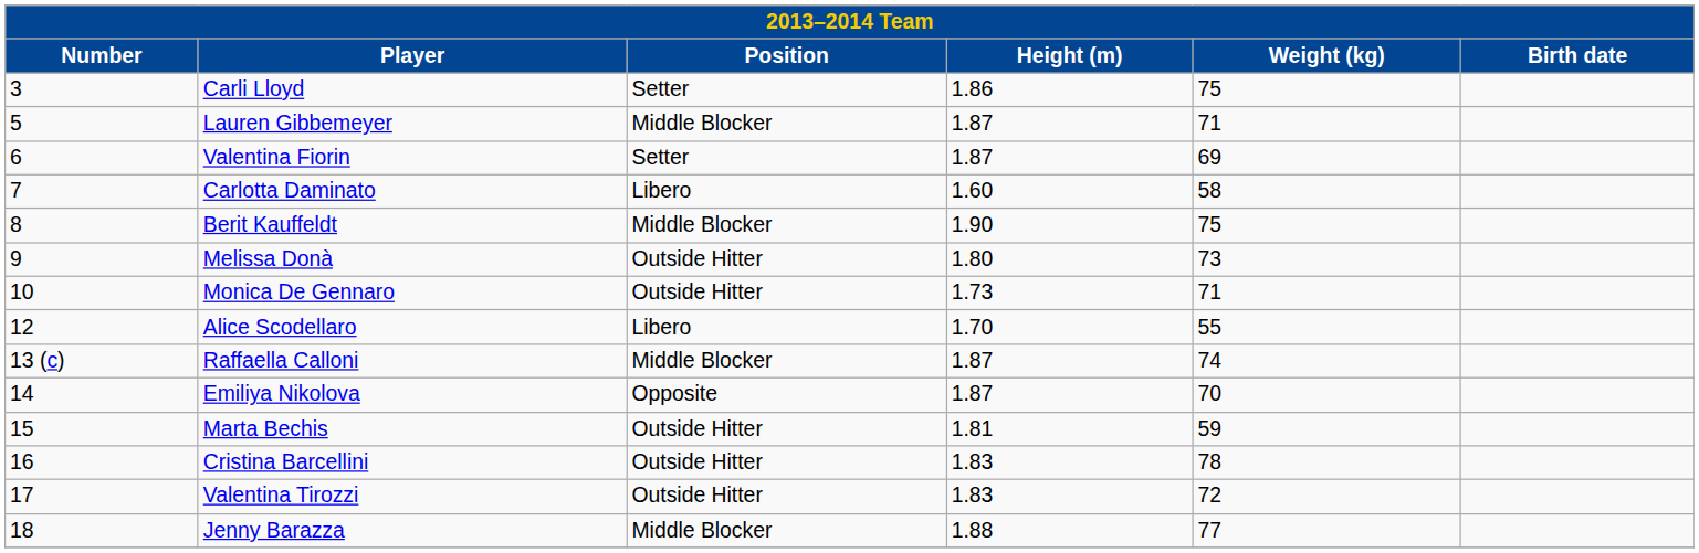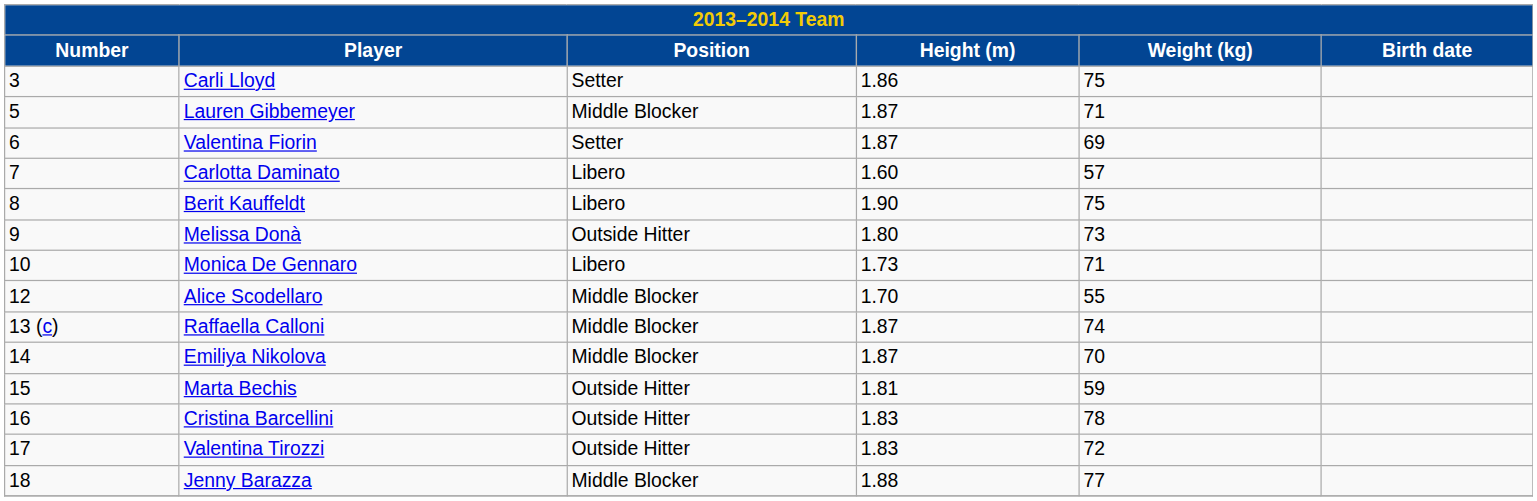Carlotta Daminato | Weight (kg): 58 -> 57
Berit Kauffeldt | Position: Middle Blocker -> Libero
Monica De Gennaro | Position: Outside Hitter -> Libero
Alice Scodellaro | Position: Libero -> Middle Blocker
Emiliya Nikolova | Position: Opposite -> Middle Blocker
